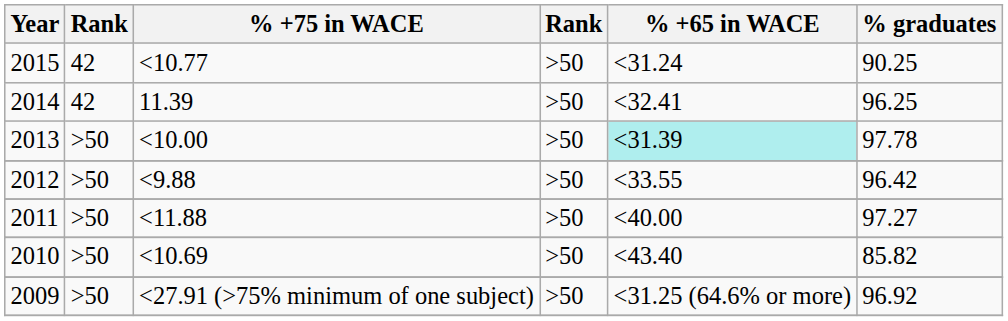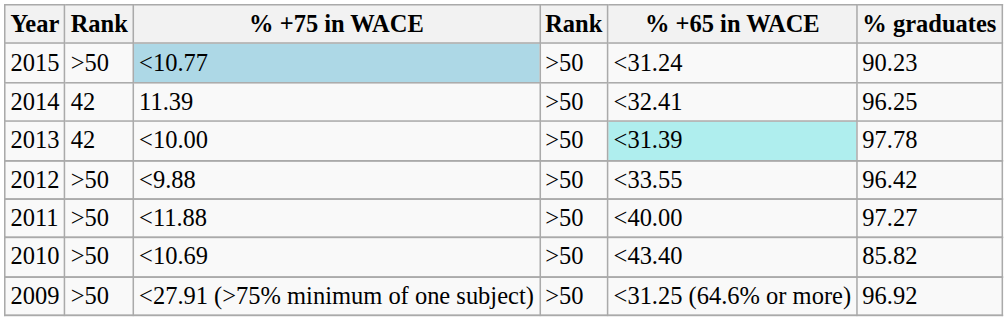2015 | column 2: 42 -> >50
2015 | % +75 in WACE: no background -> lightblue background
2015 | % graduates: 90.25 -> 90.23
2013 | column 2: >50 -> 42
